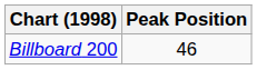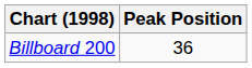Billboard 200 | Peak Position: 46 -> 36
